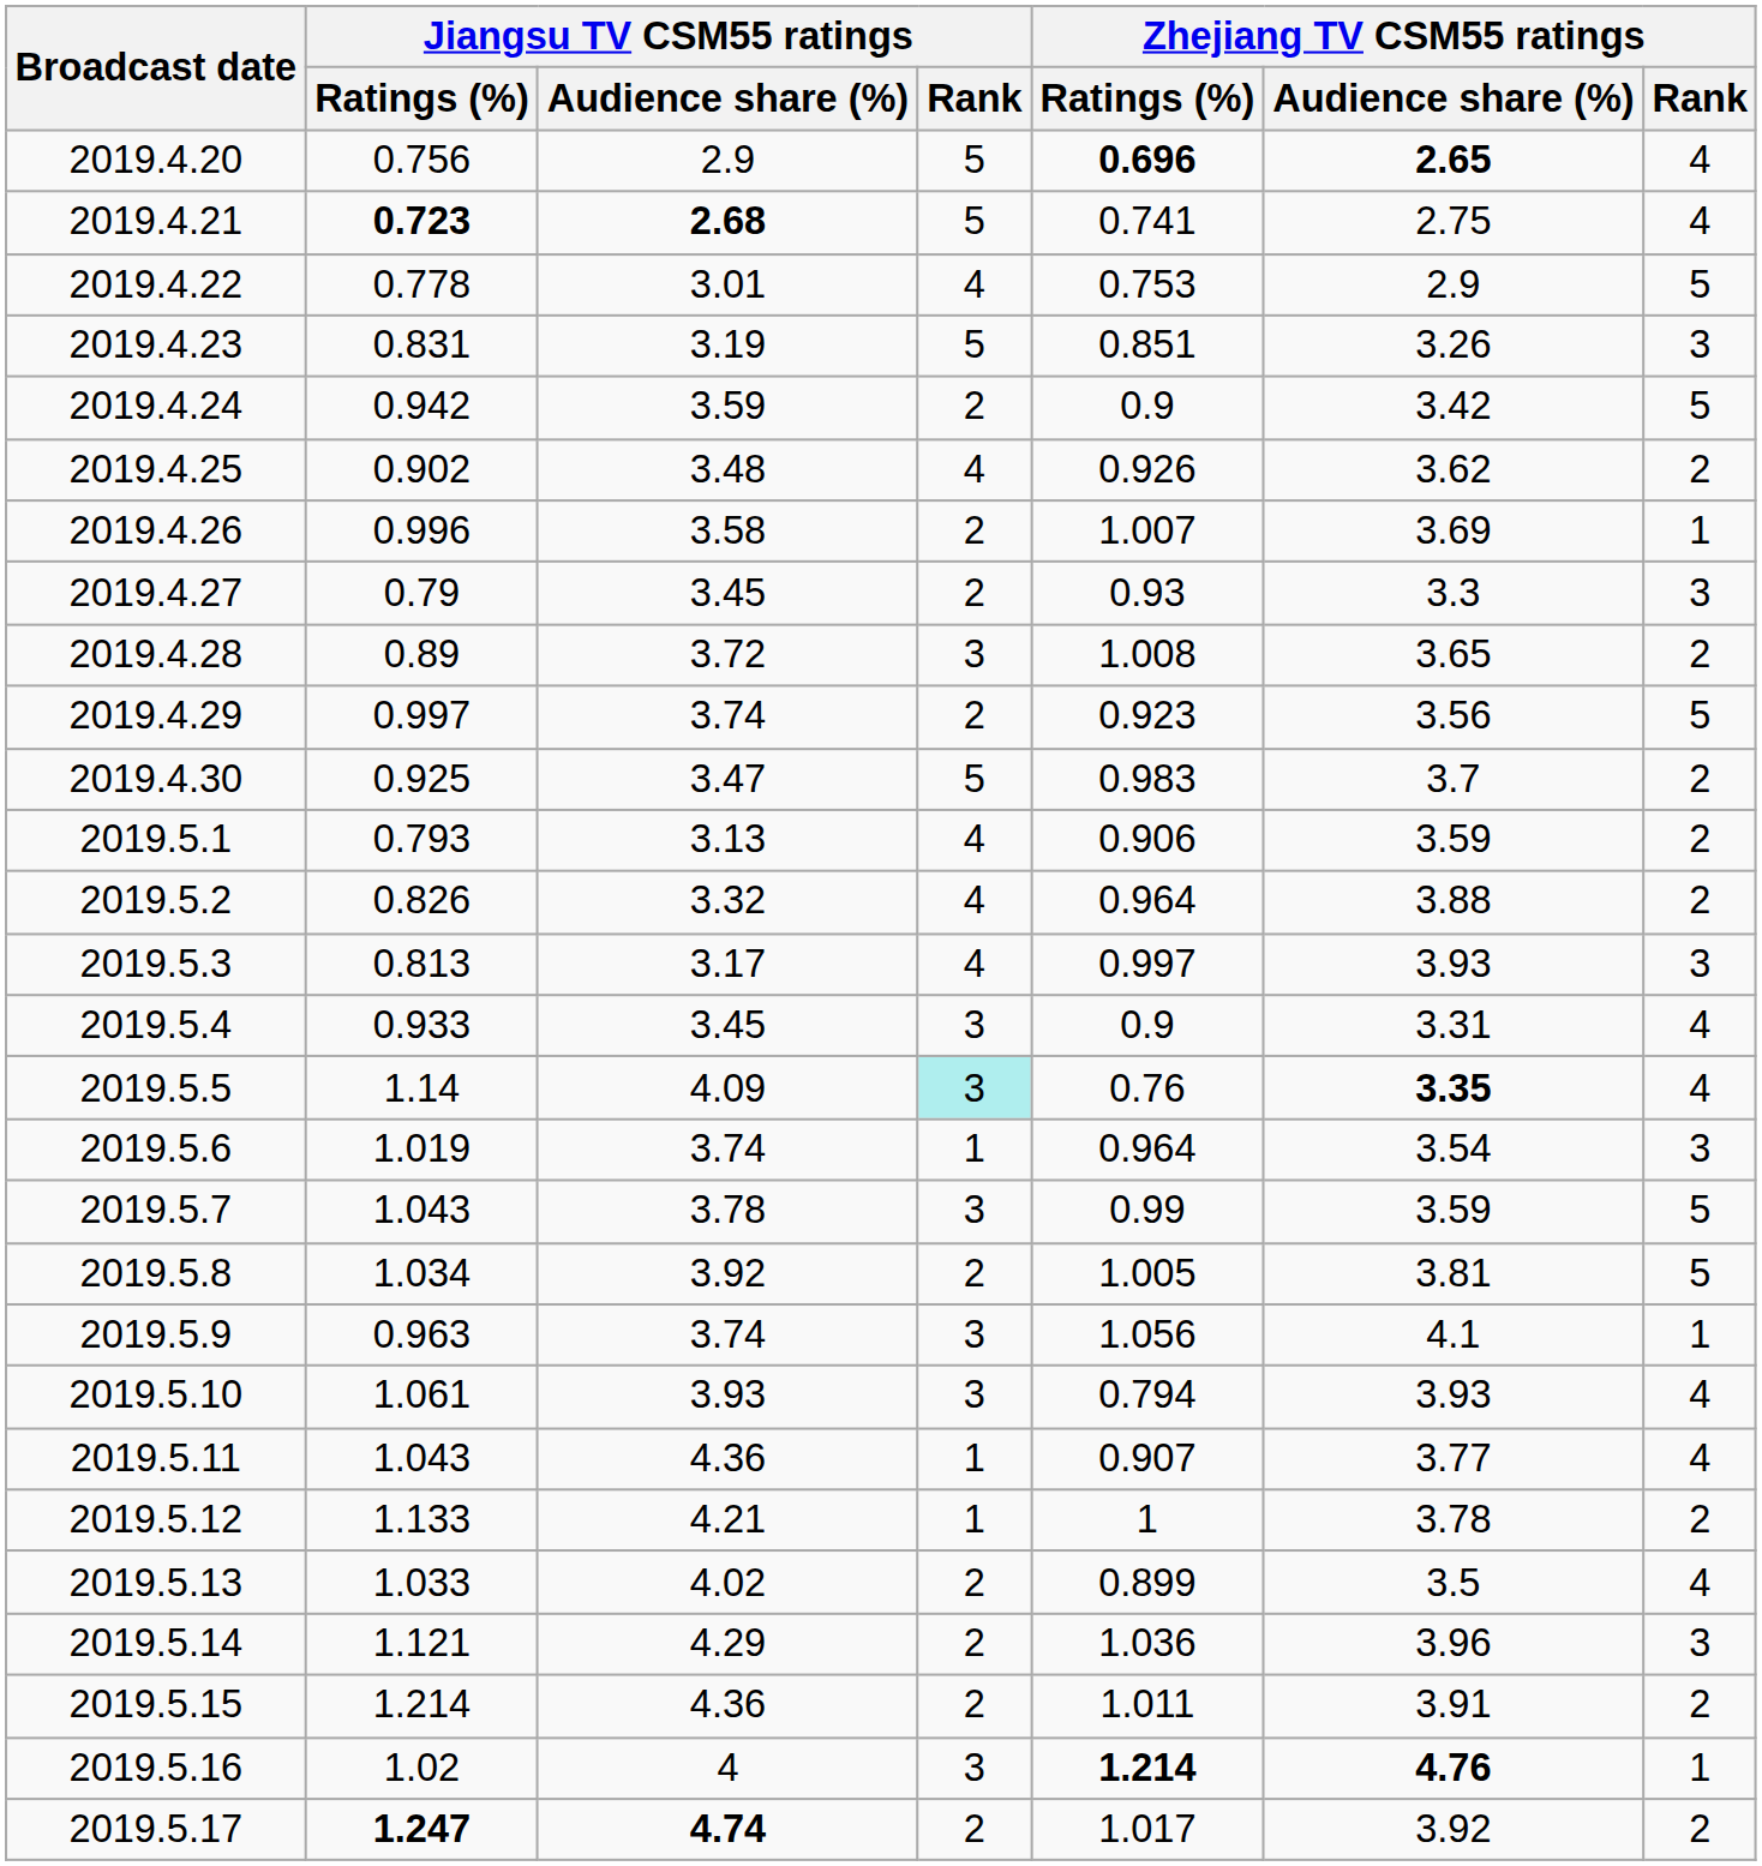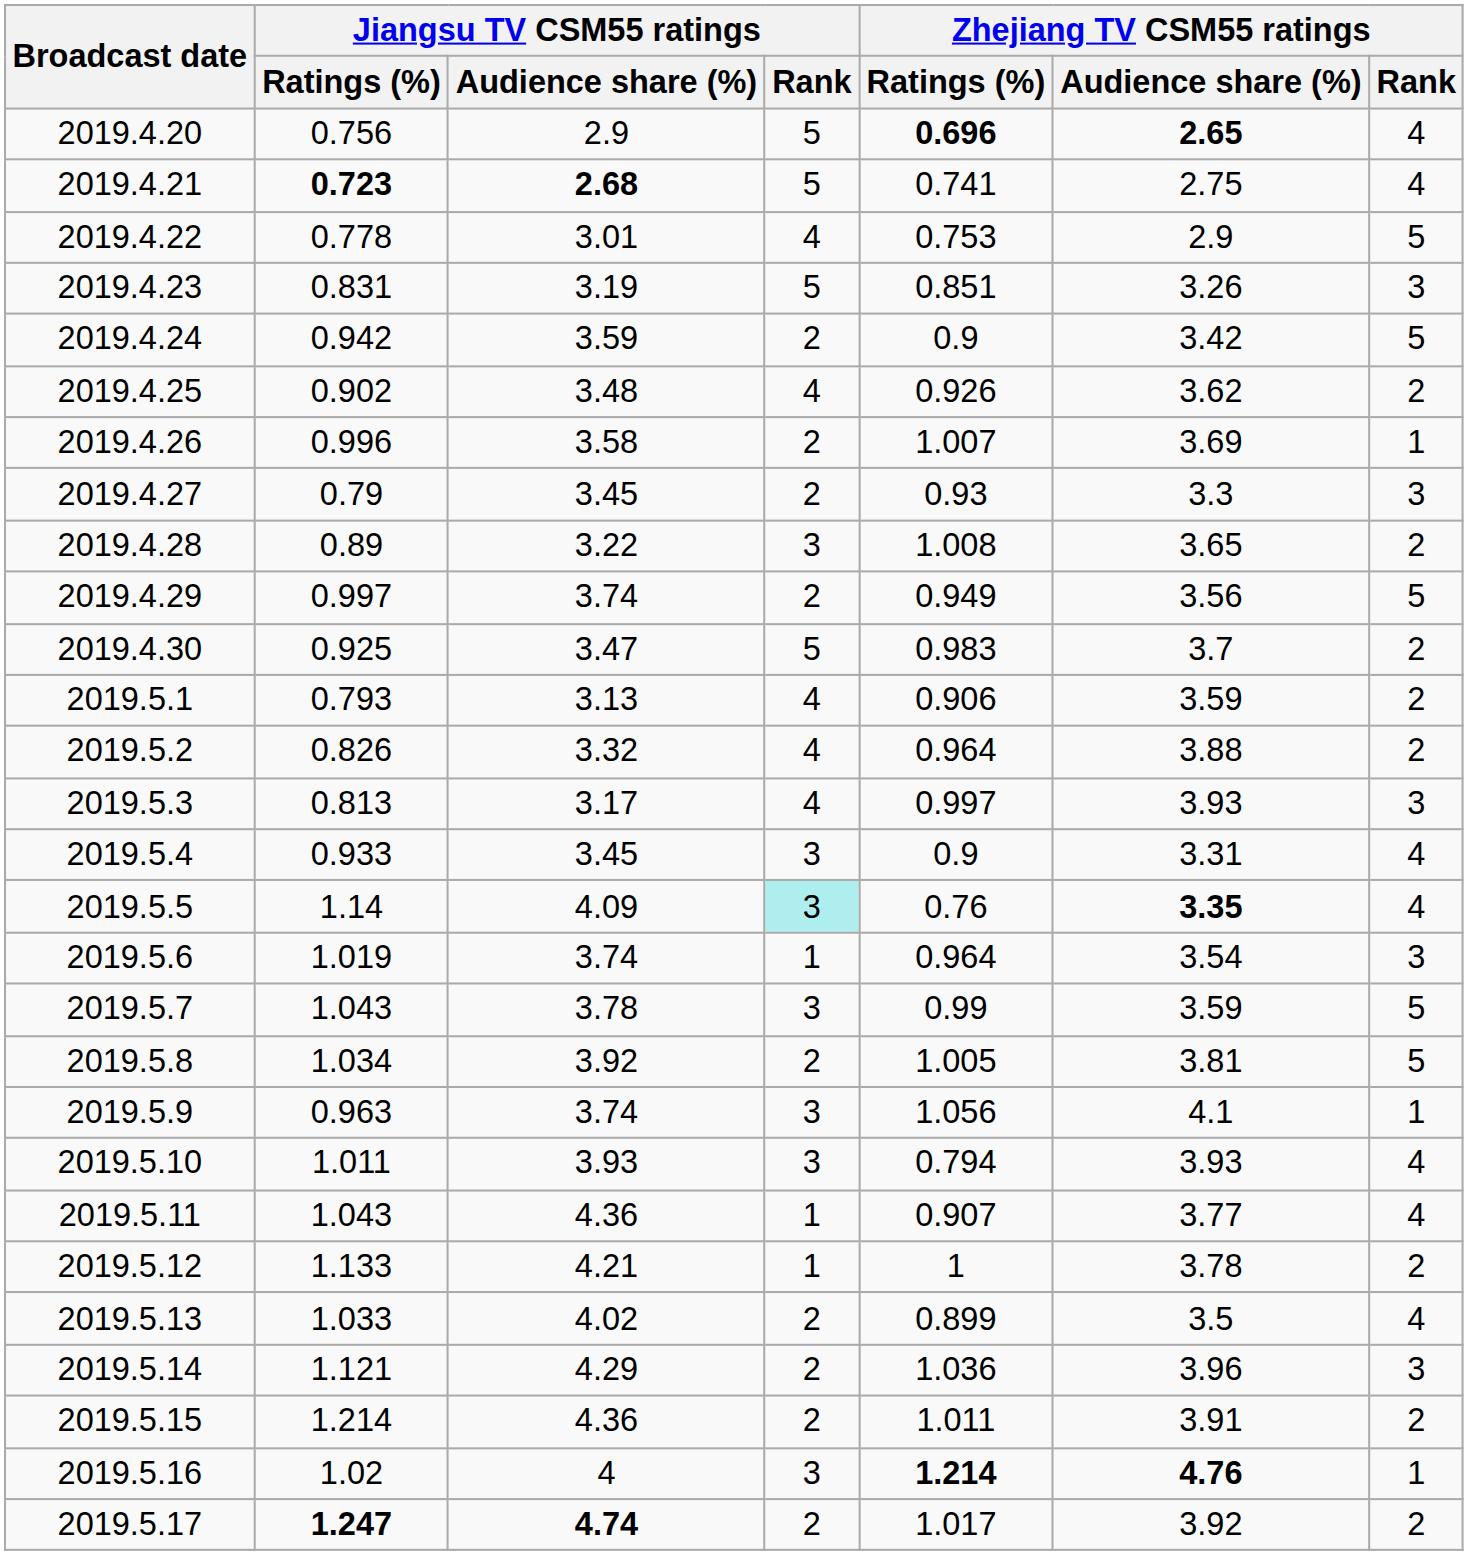2019.4.28 | Jiangsu TV CSM55 ratings / Audience share (%): 3.72 -> 3.22
2019.4.29 | Zhejiang TV CSM55 ratings / Ratings (%): 0.923 -> 0.949
2019.5.10 | Jiangsu TV CSM55 ratings / Ratings (%): 1.061 -> 1.011
